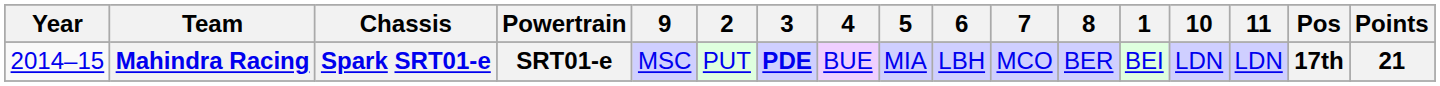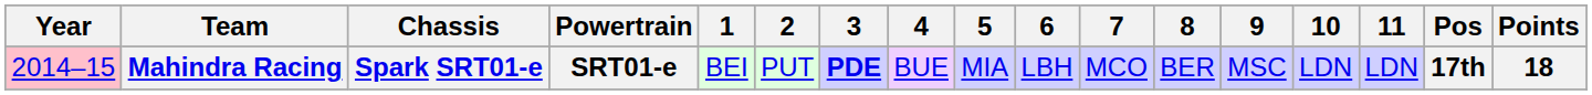columns swapped: 1 <-> 9
Mahindra Racing | Year: no background -> pink background
Mahindra Racing | Points: 21 -> 18
